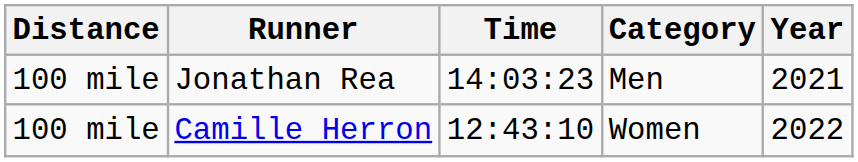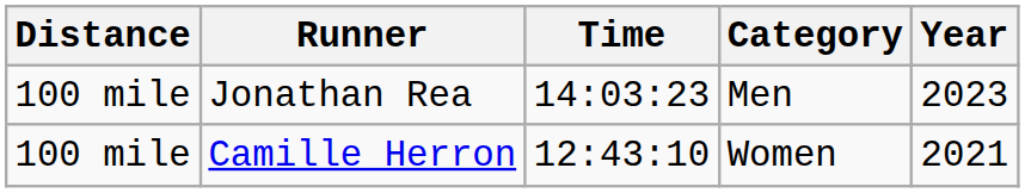Jonathan Rea | Year: 2021 -> 2023
Camille Herron | Year: 2022 -> 2021
